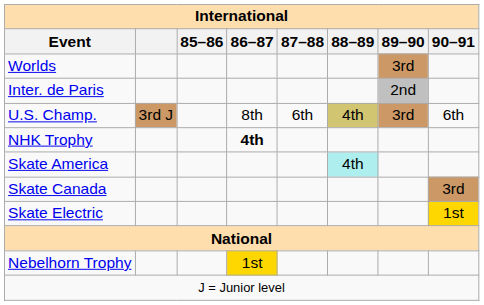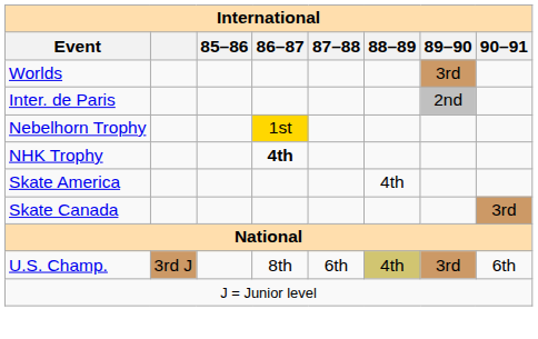rows swapped: Nebelhorn Trophy <-> U.S. Champ.
Skate America | 88–89: paleturquoise background -> no background
- row: Skate Electric | 1st
